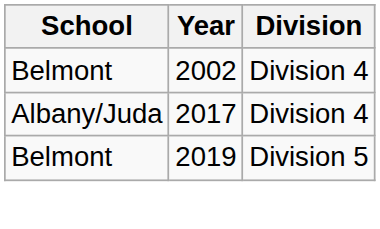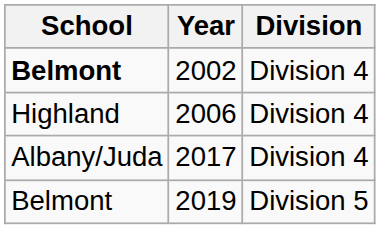2002 | School: normal -> bold
+ row: Highland | 2006 | Division 4
